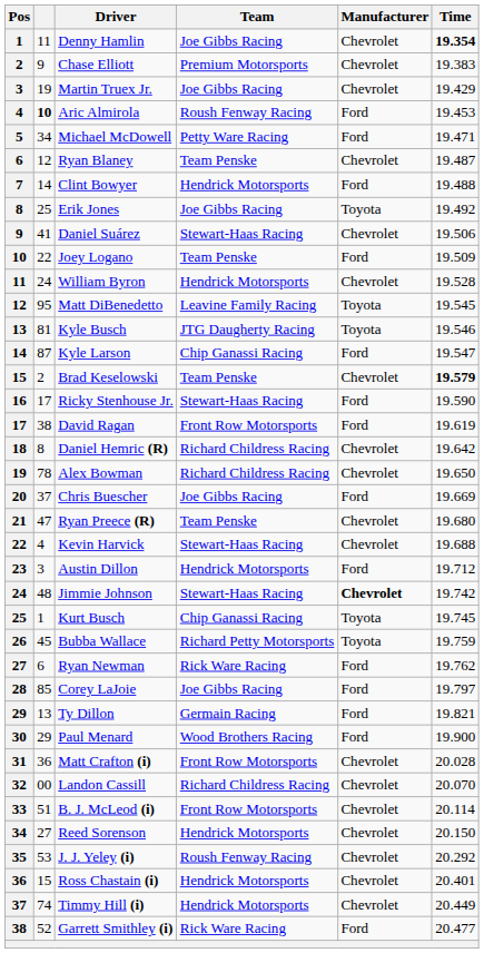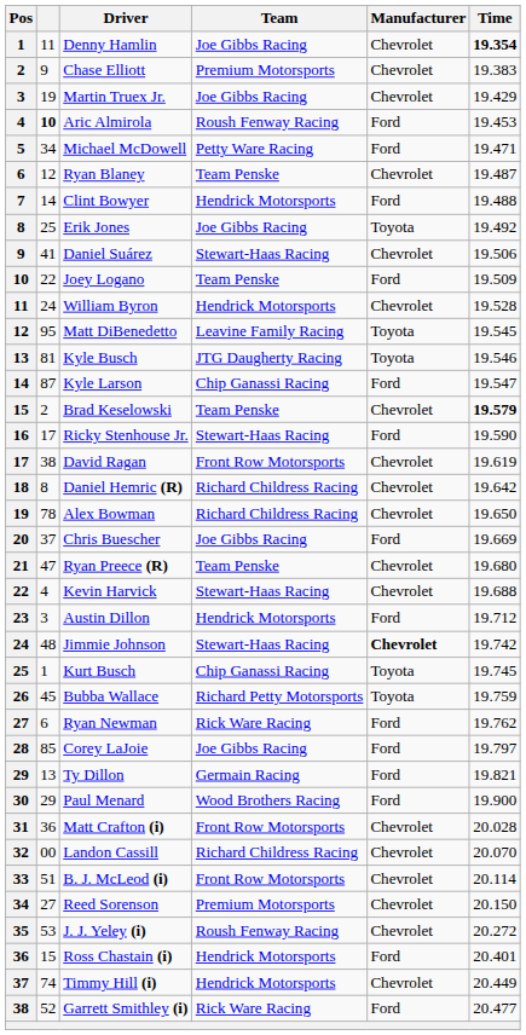David Ragan | Manufacturer: Ford -> Chevrolet
Reed Sorenson | Team: Hendrick Motorsports -> Premium Motorsports
J. J. Yeley (i) | Time: 20.292 -> 20.272
Ross Chastain (i) | Manufacturer: Chevrolet -> Ford
